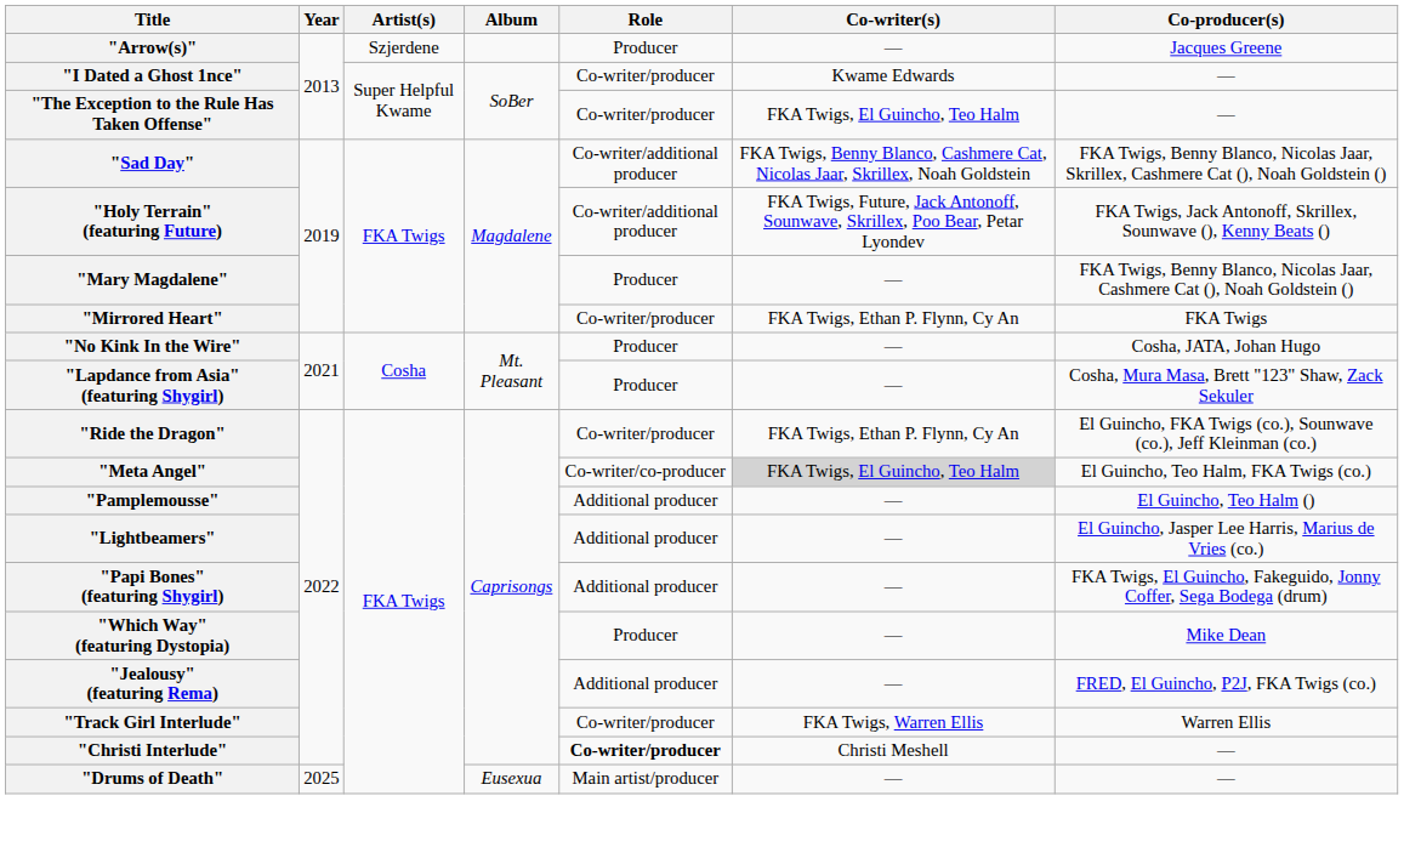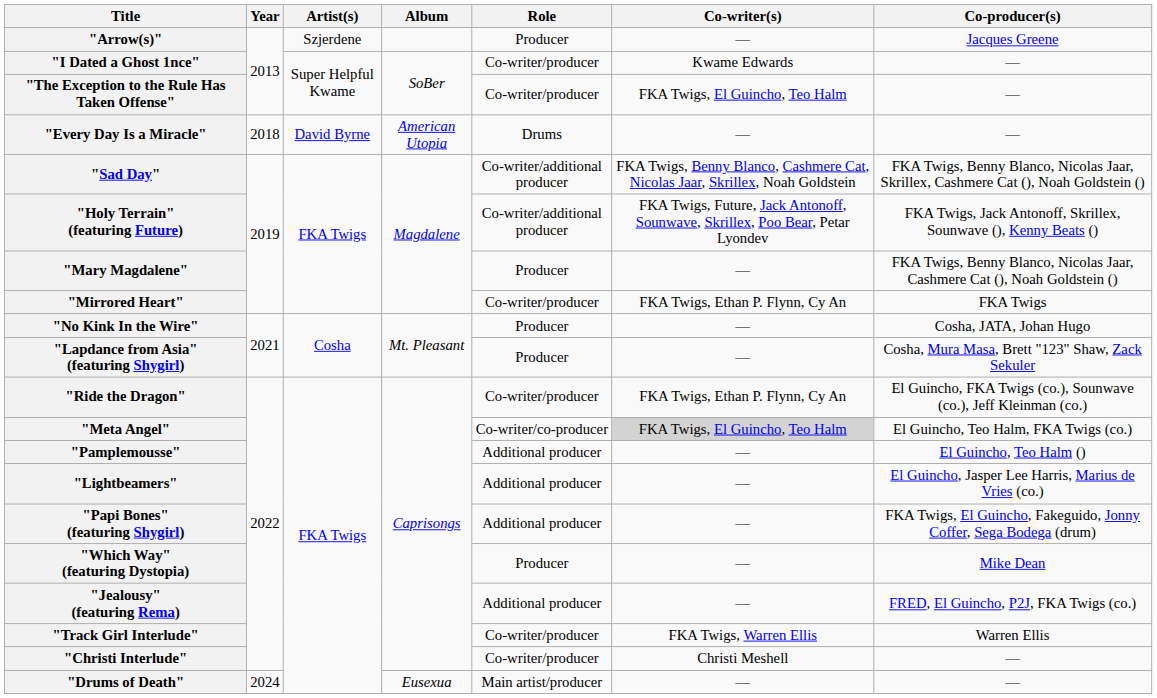+ row: "Every Day Is a Miracle" | 2018 | David Byrne | American Utopia | Drums | — | —
"Christi Interlude" | Role: bold -> normal
"Drums of Death" | Year: 2025 -> 2024
